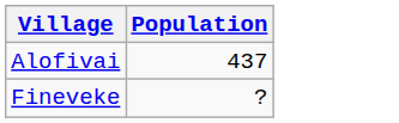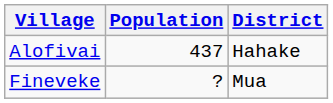+ column: District | Hahake | Mua
